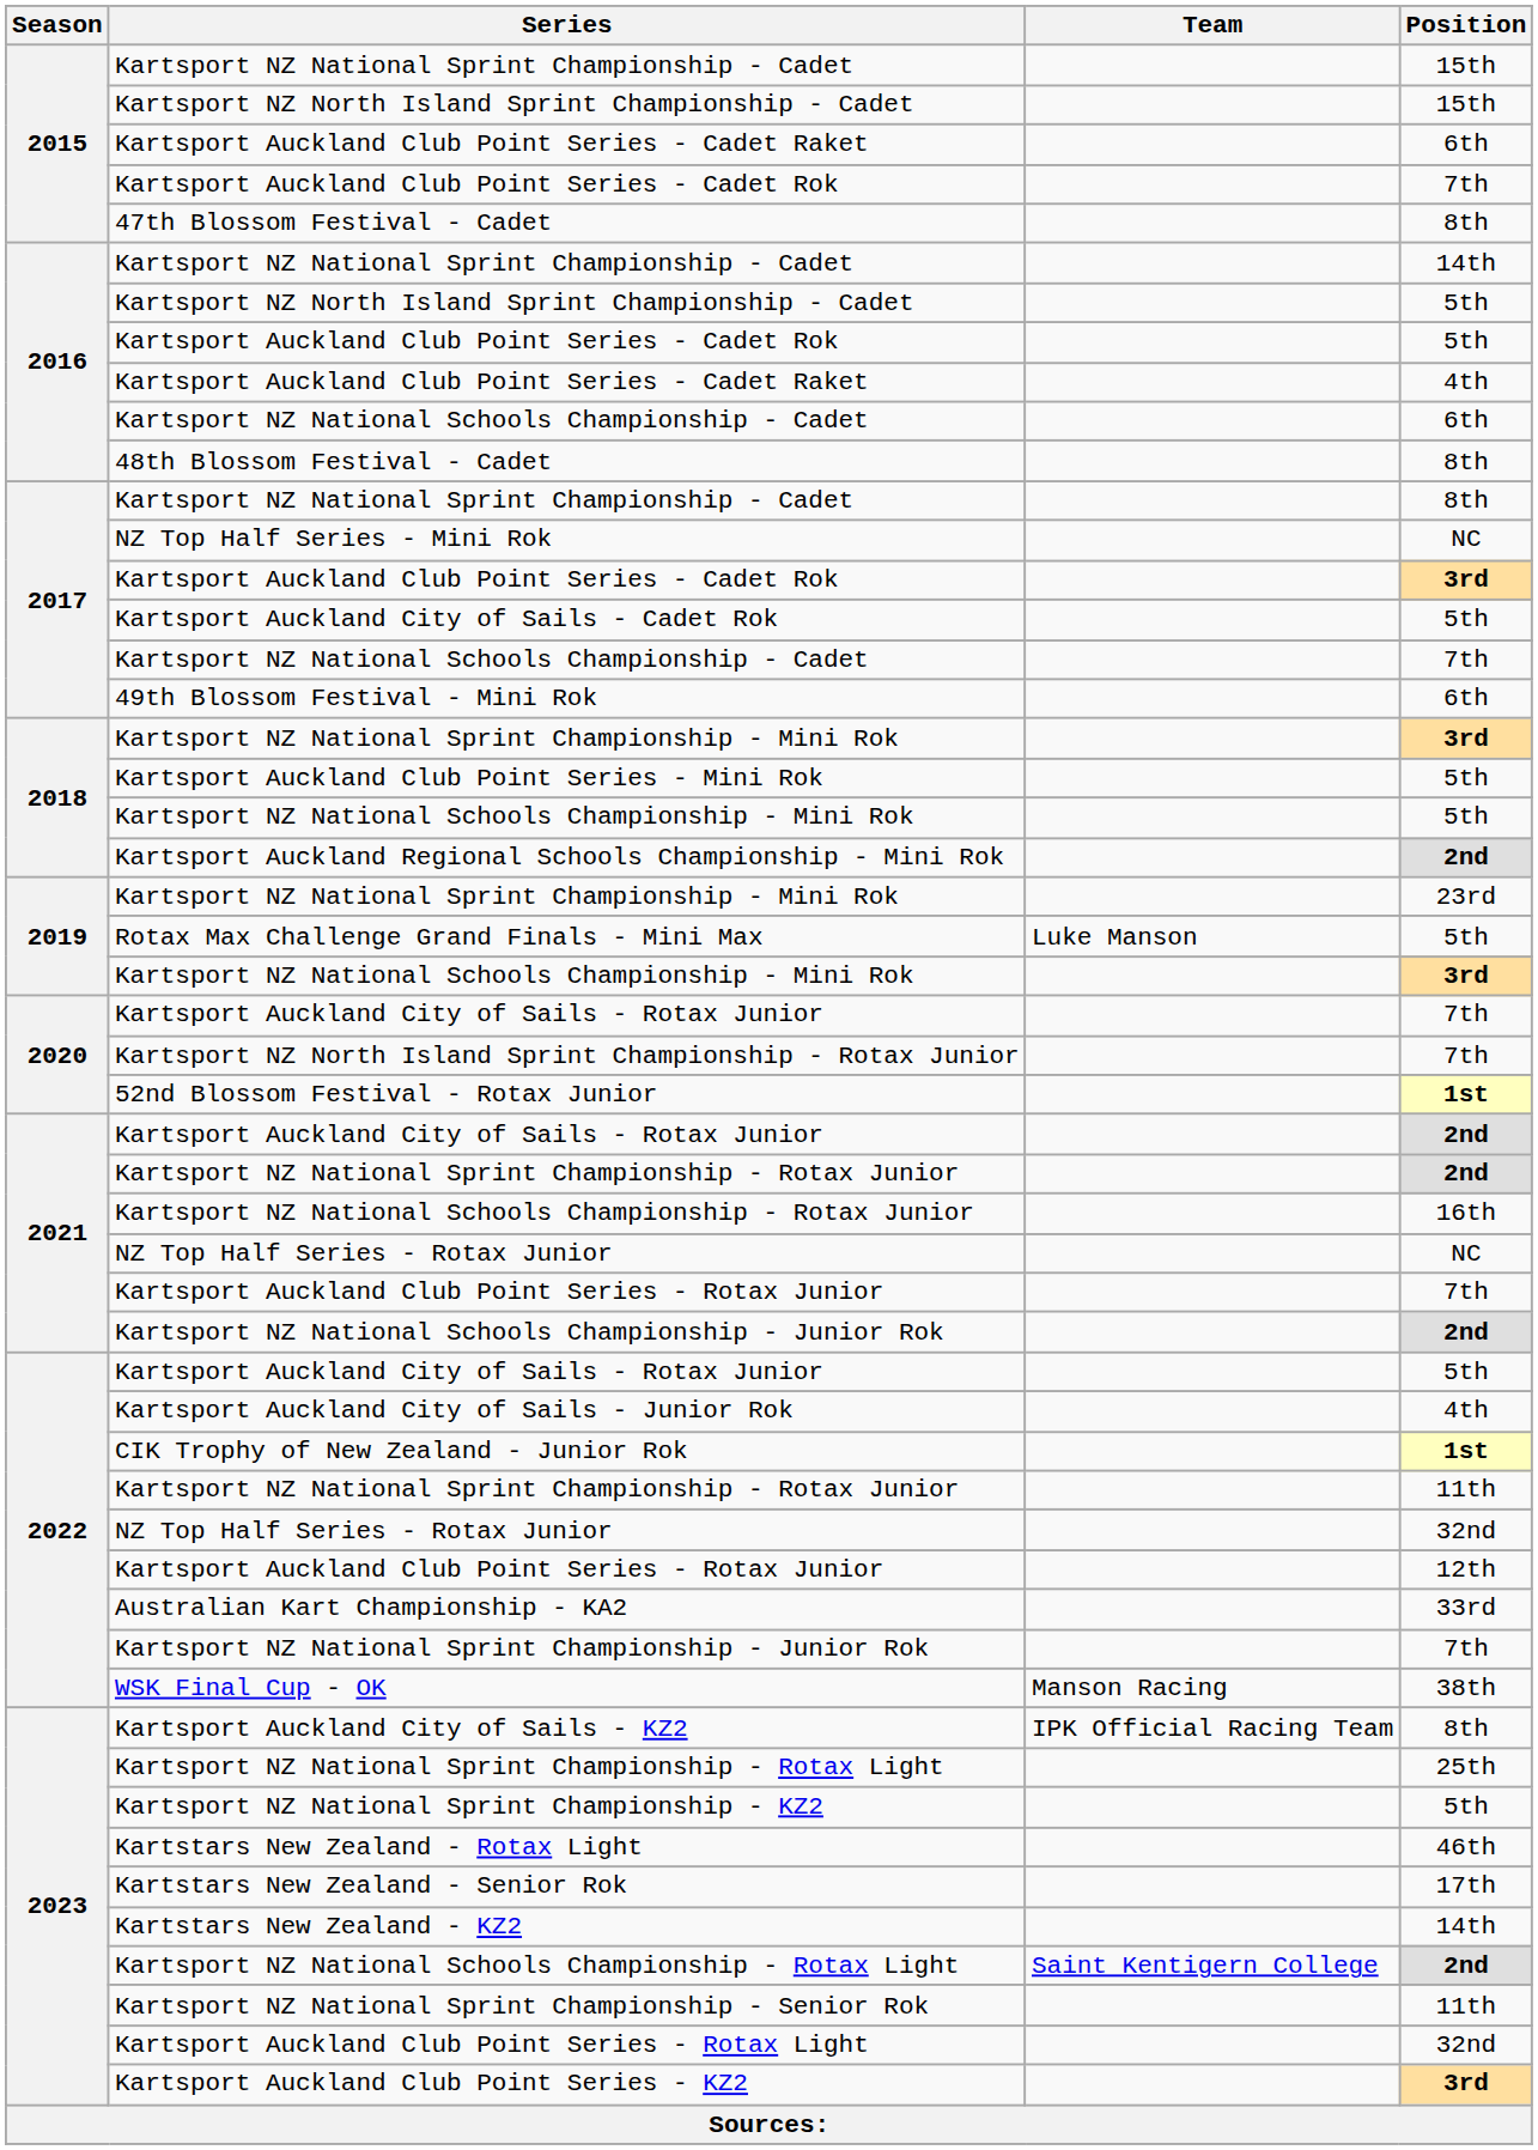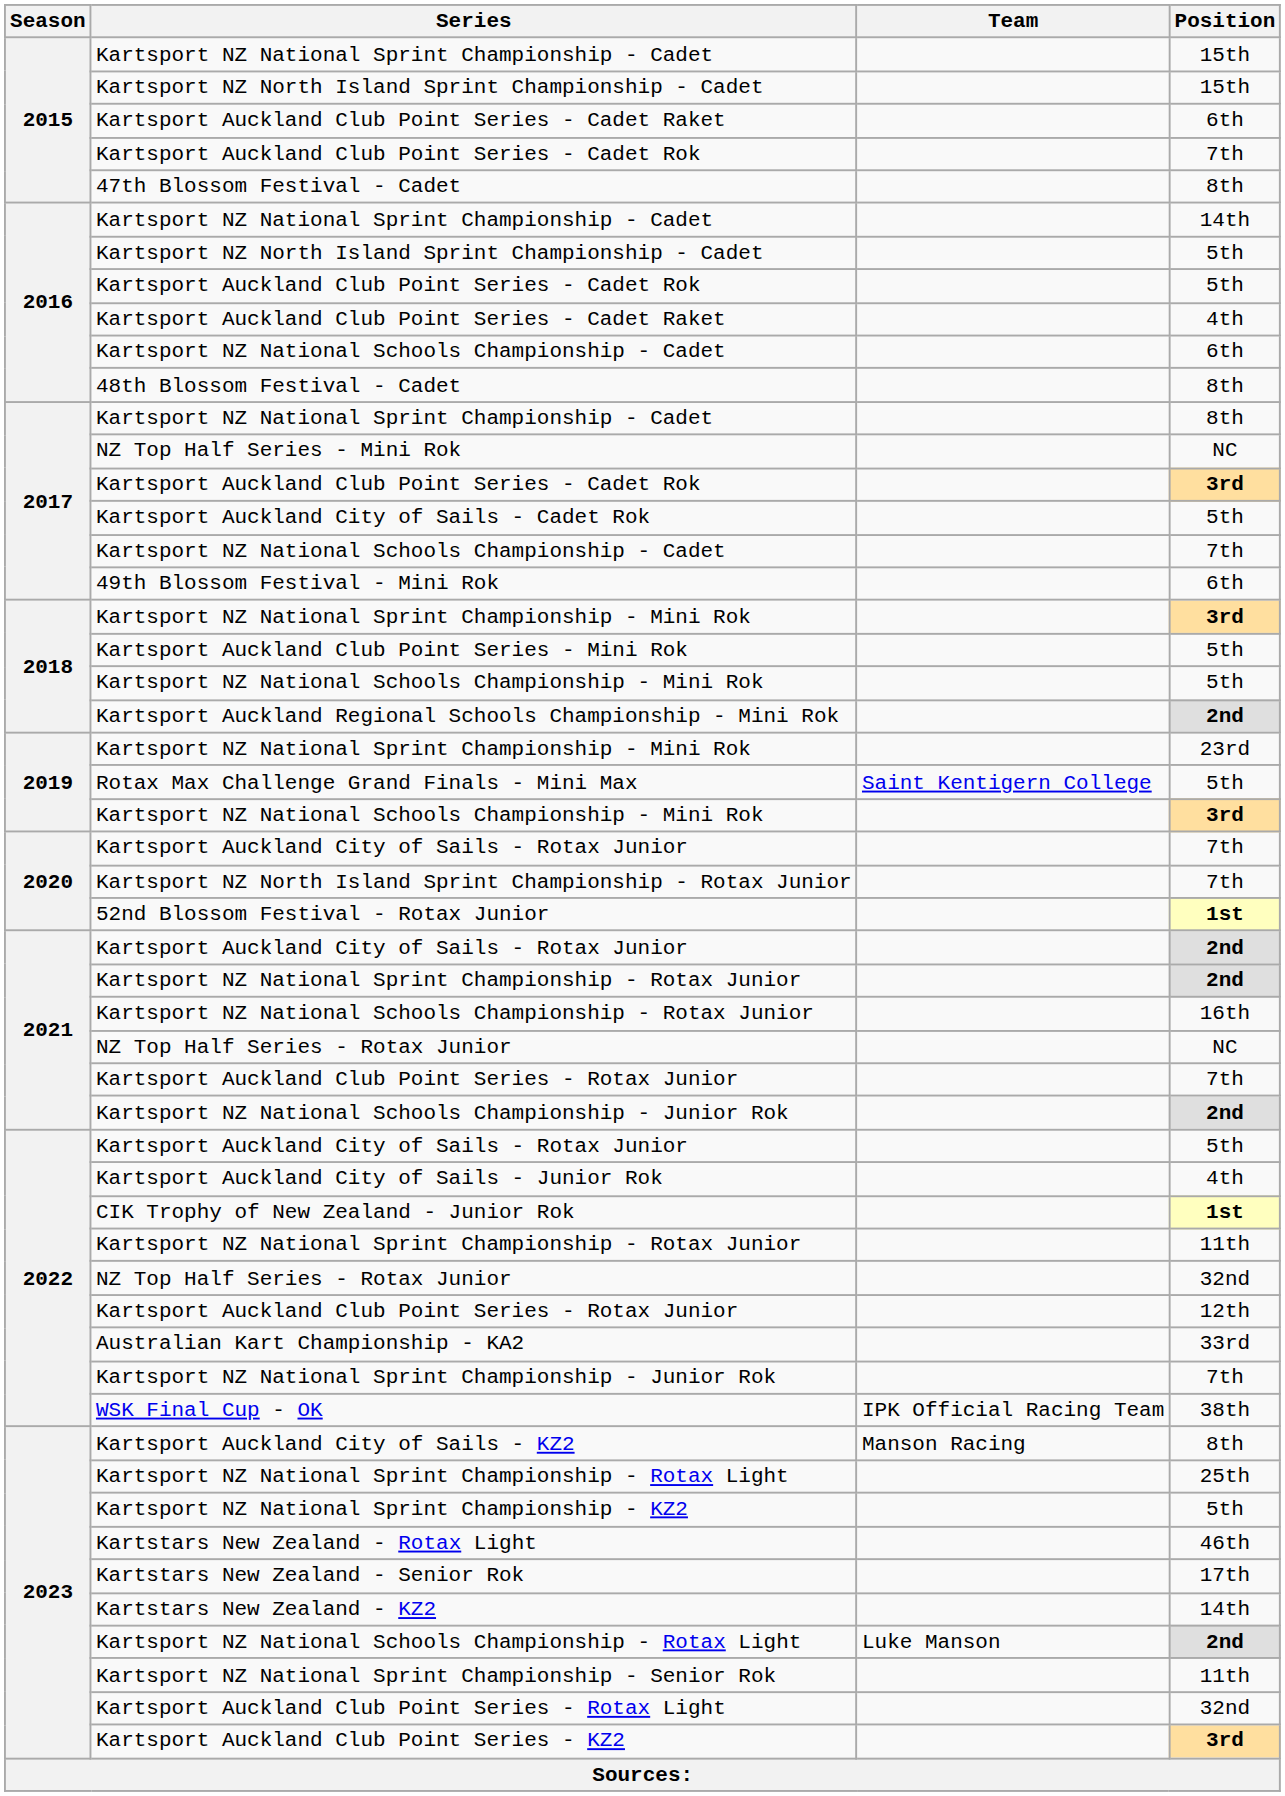Rotax Max Challenge Grand Finals - Mini Max | Team: Luke Manson -> Saint Kentigern College
WSK Final Cup - OK | Team: Manson Racing -> IPK Official Racing Team
Kartsport Auckland City of Sails - KZ2 | Team: IPK Official Racing Team -> Manson Racing
Kartsport NZ National Schools Championship - Rotax Light | Team: Saint Kentigern College -> Luke Manson
